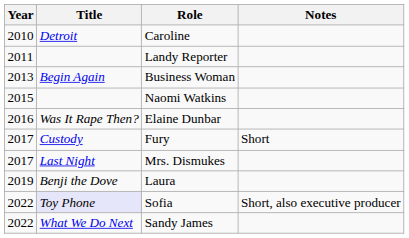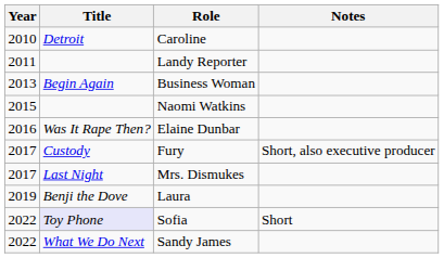Fury | Notes: Short -> Short, also executive producer
Sofia | Notes: Short, also executive producer -> Short
